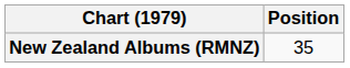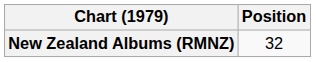New Zealand Albums (RMNZ) | Position: 35 -> 32
